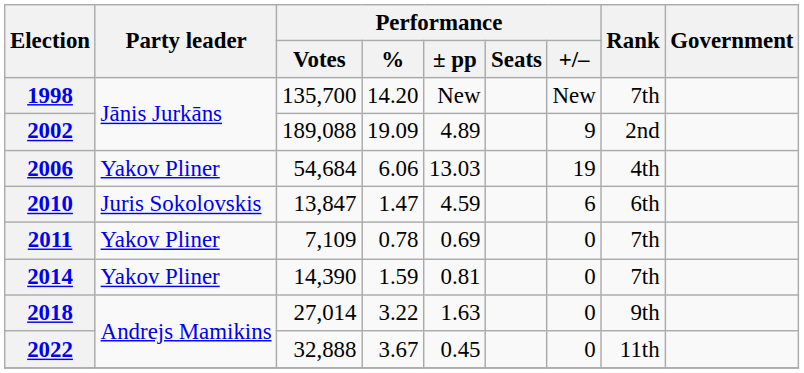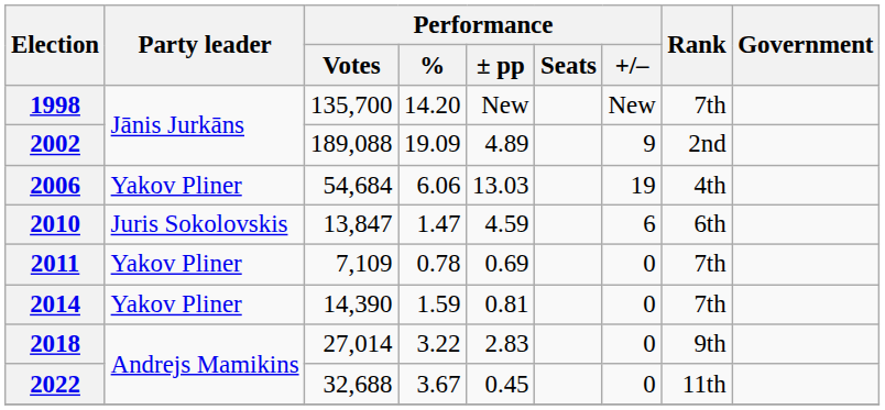2018 | Performance / ± pp: 1.63 -> 2.83
2022 | Performance / Votes: 32,888 -> 32,688
